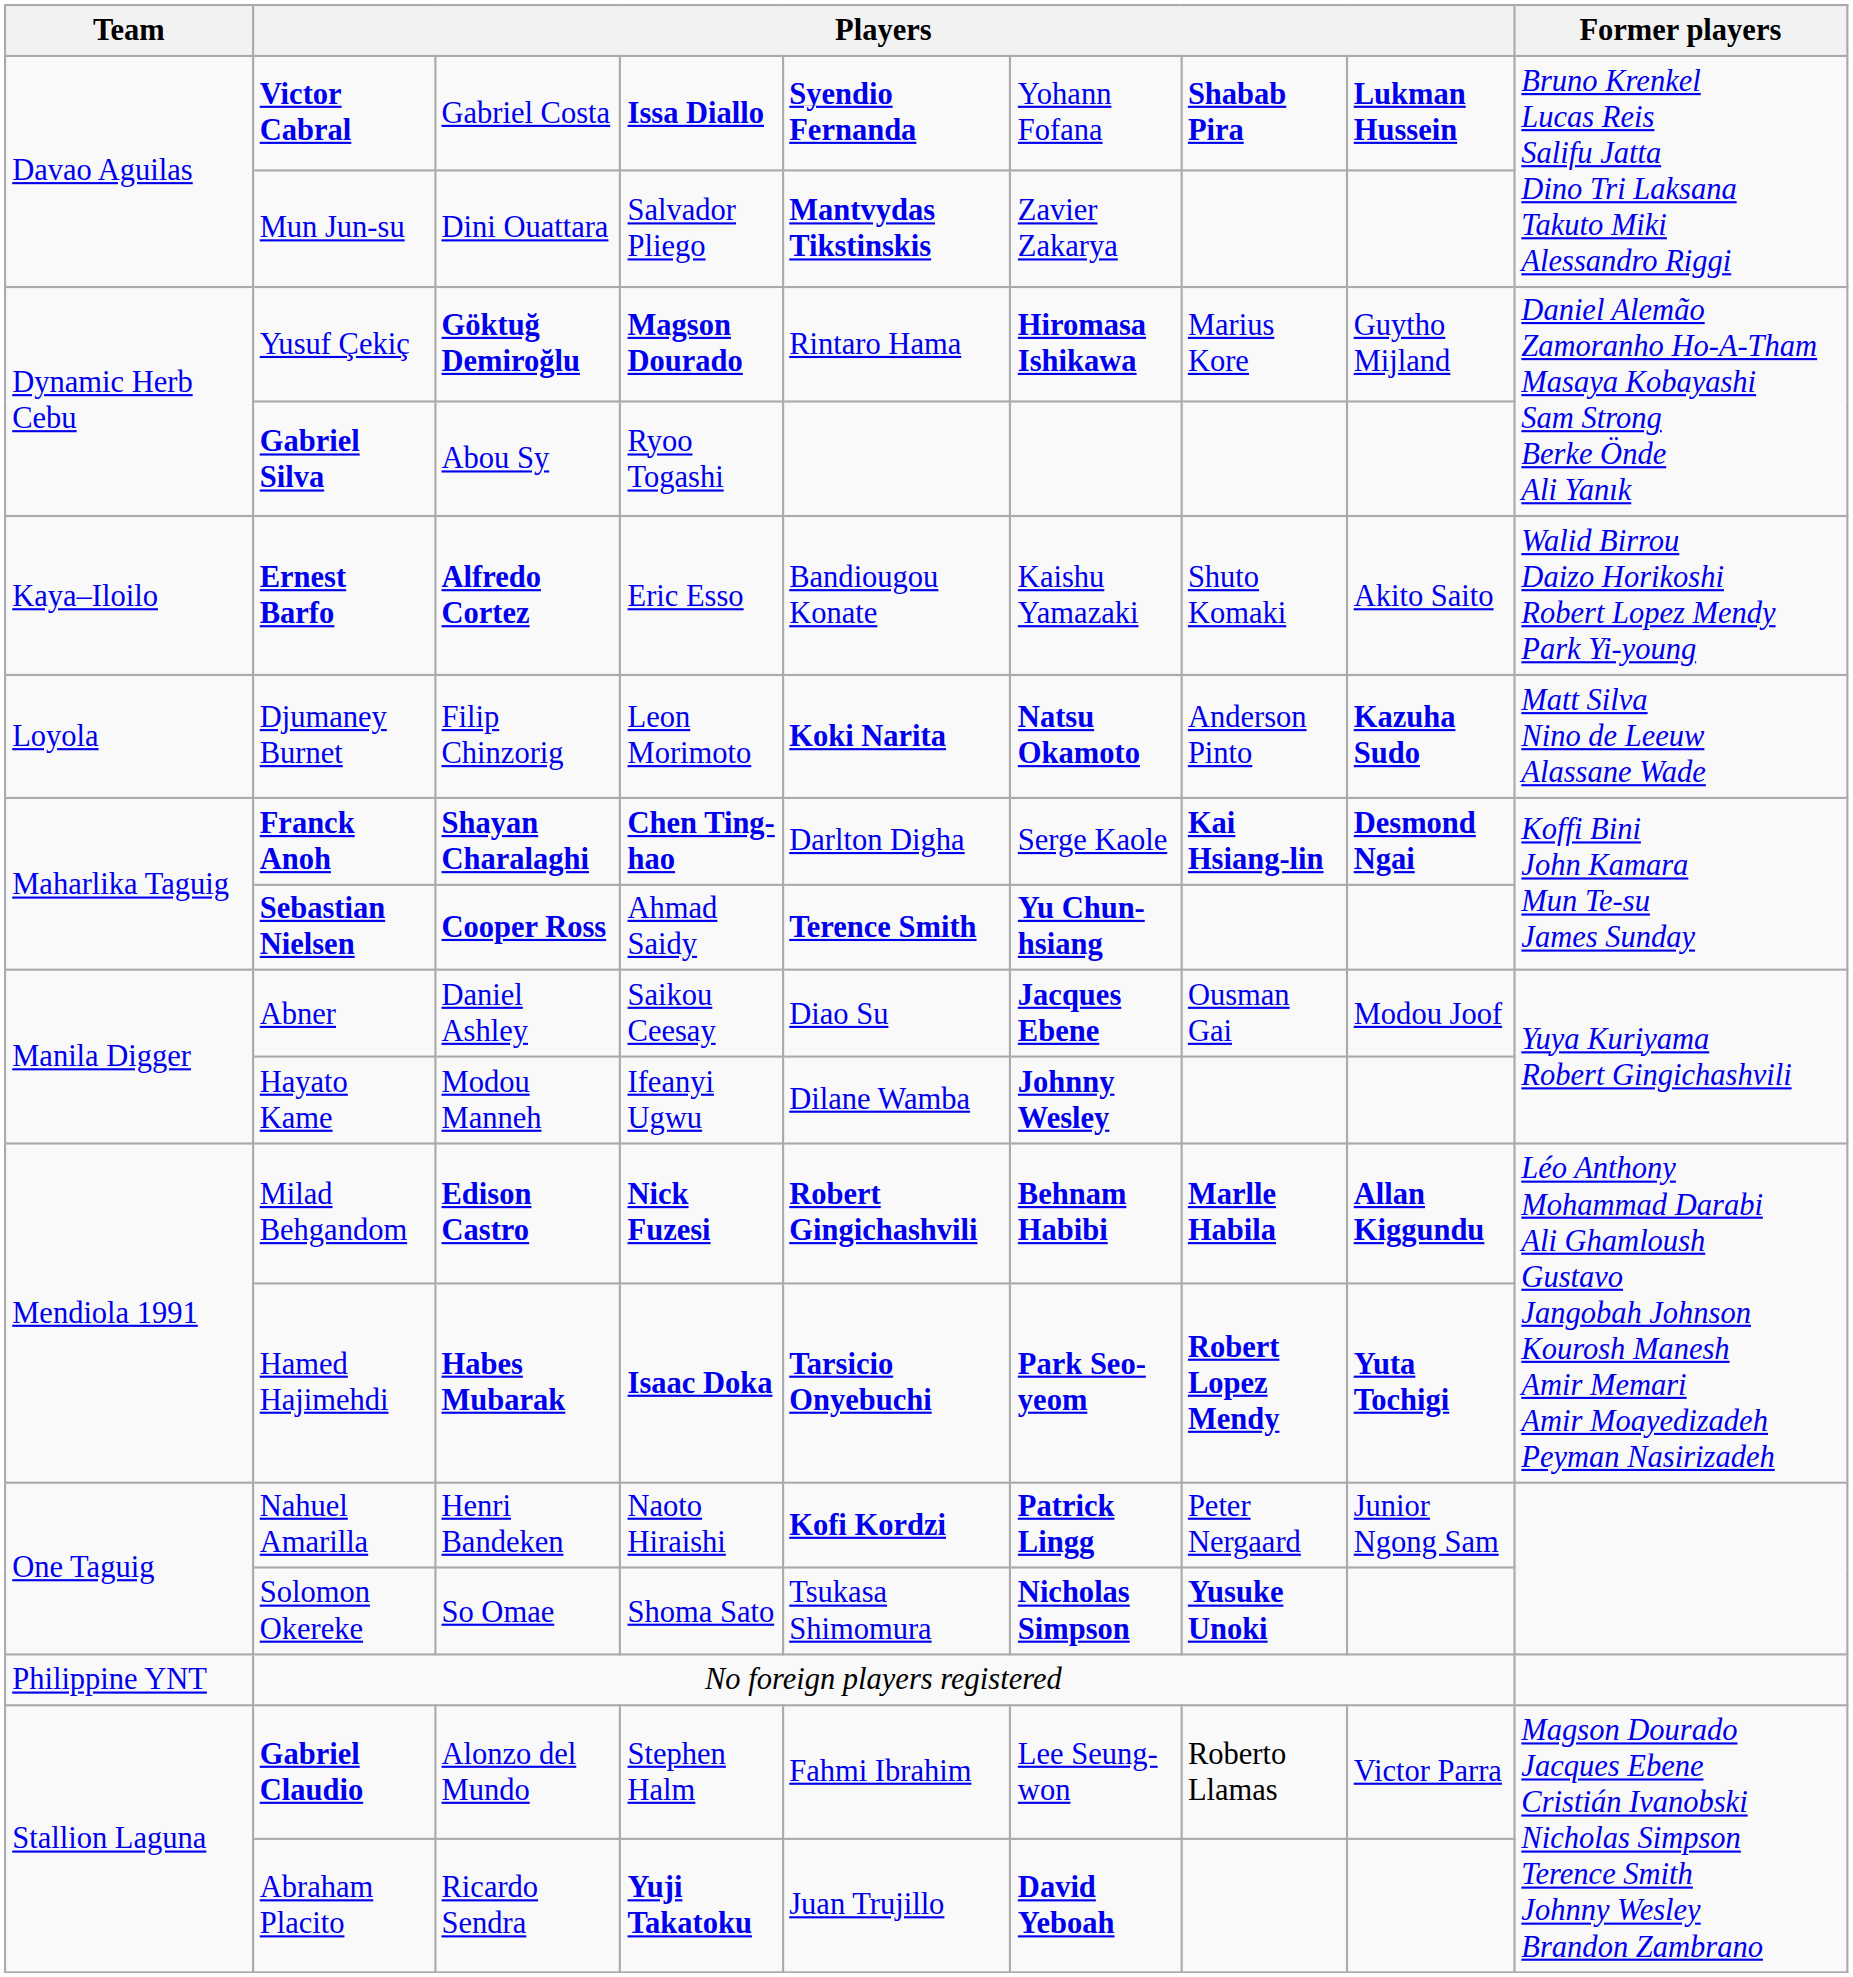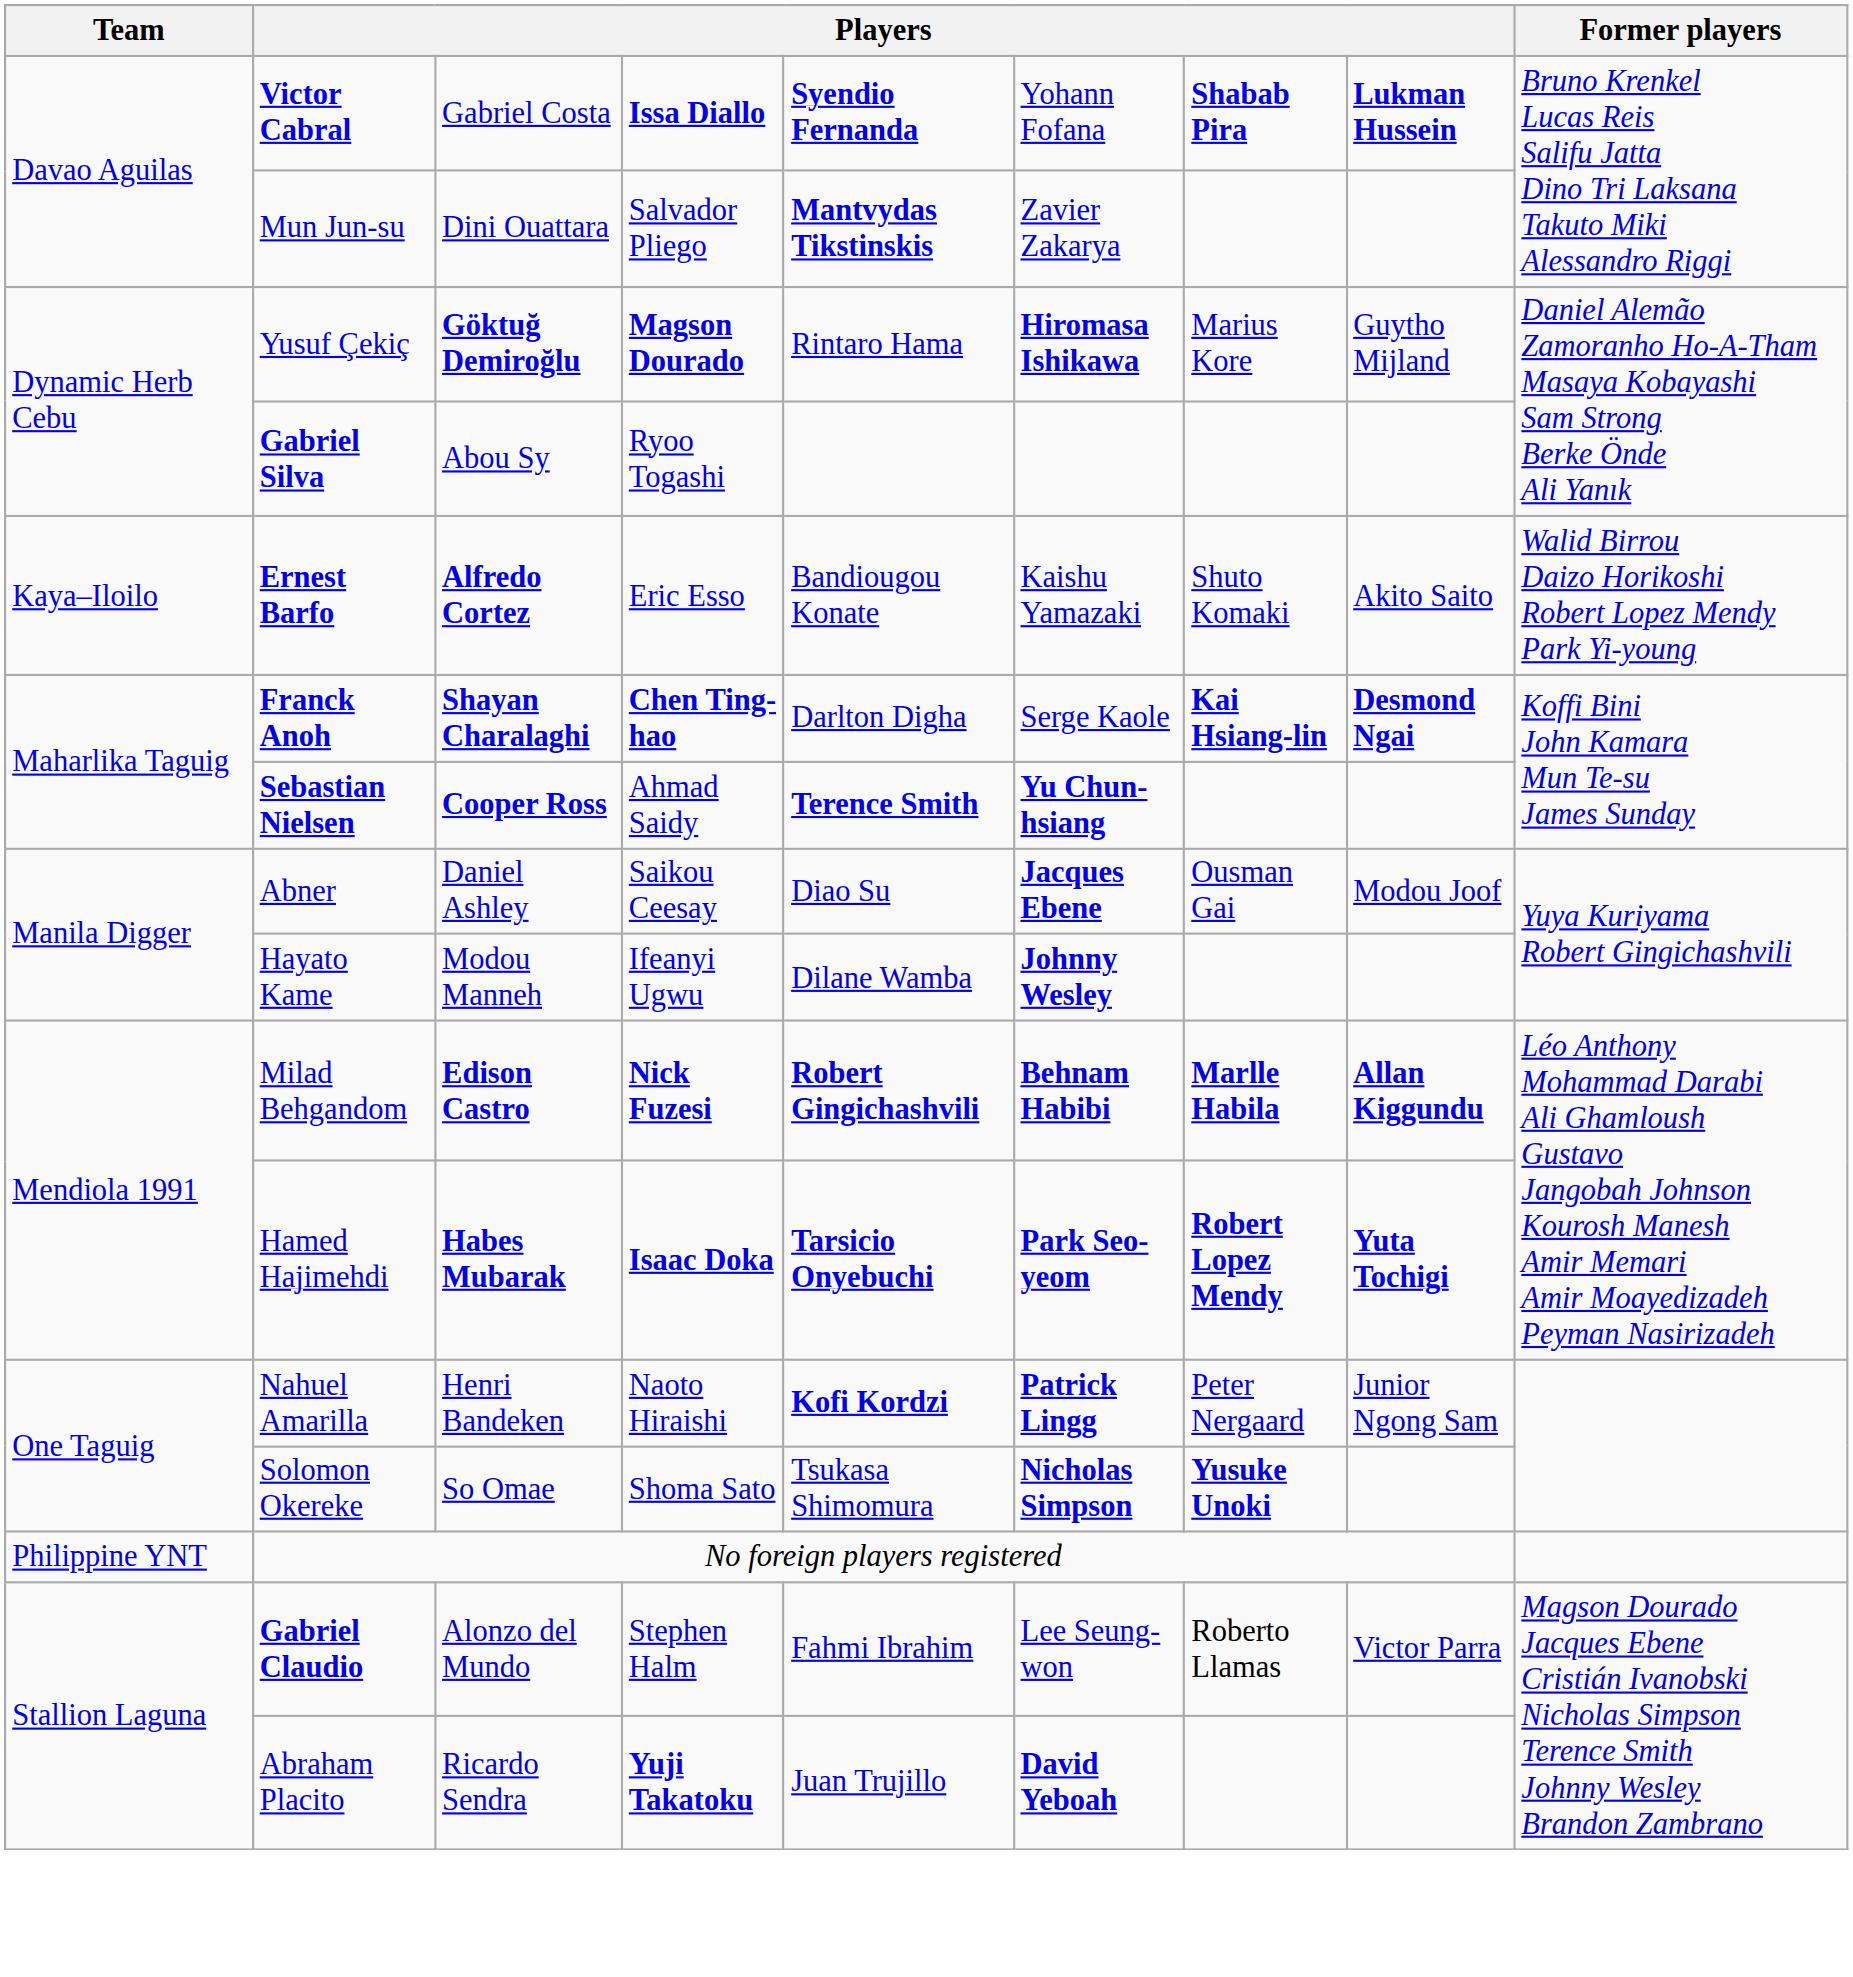- row: Loyola | Djumaney Burnet | Filip Chinzorig | Leon Morimoto | Koki Narita | Natsu Okamoto | Anderson Pinto | Kazuha Sudo | Matt Silva Nino de Leeuw Alassane Wade
